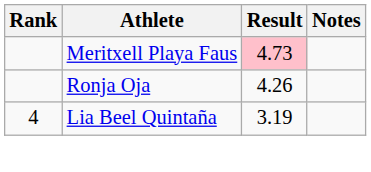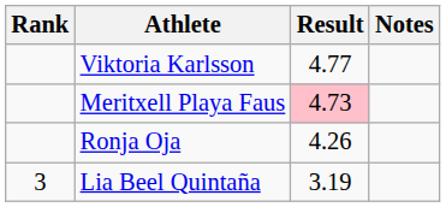+ row: Viktoria Karlsson | 4.77
Lia Beel Quintaña | Rank: 4 -> 3
